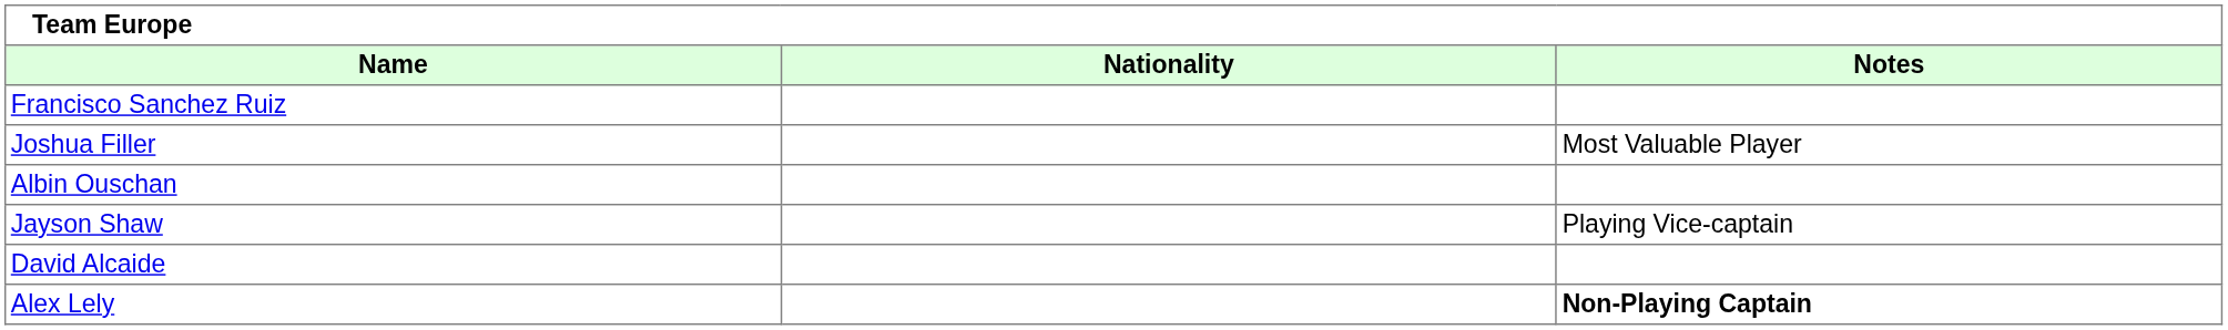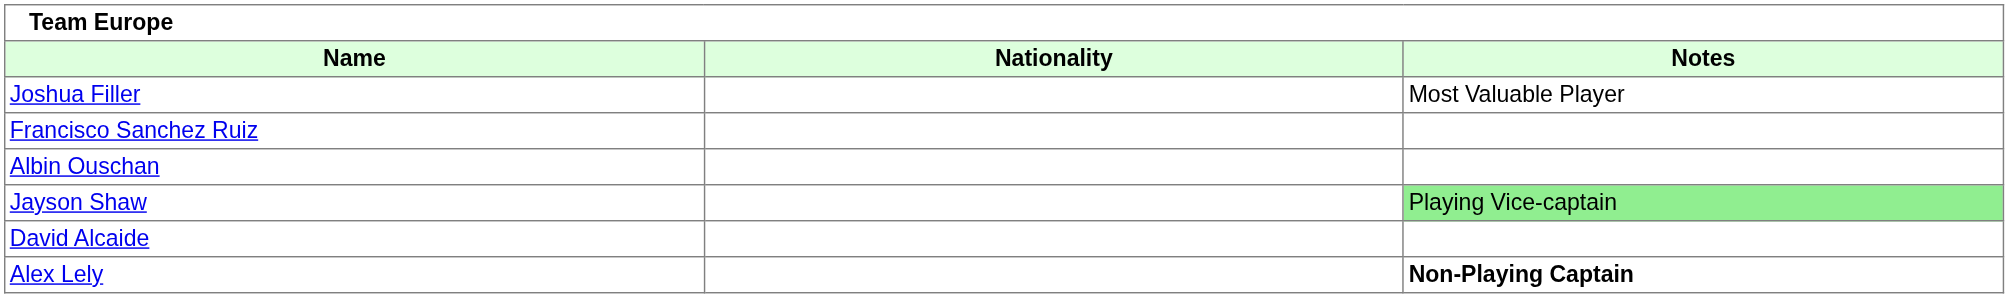rows swapped: Joshua Filler <-> Francisco Sanchez Ruiz
Jayson Shaw | Notes: no background -> lightgreen background
